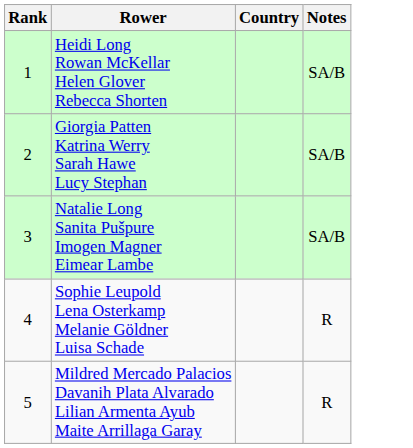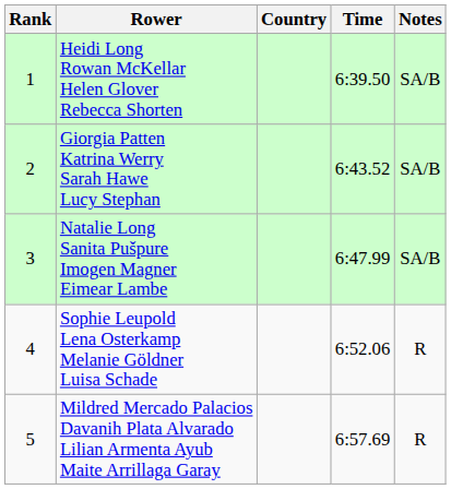+ column: Time | 6:39.50 | 6:43.52 | 6:47.99 | 6:52.06 | 6:57.69
